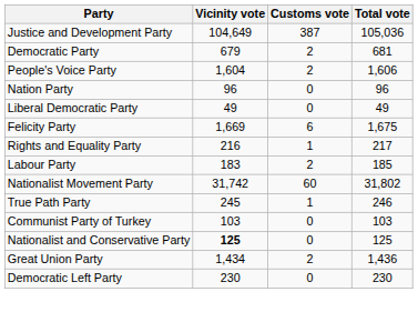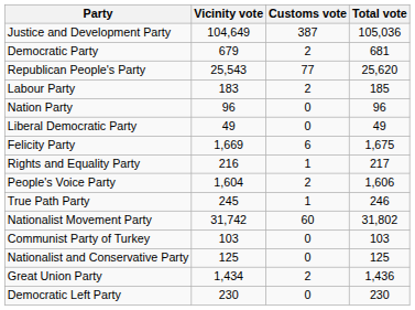+ row: Republican People's Party | 25,543 | 77 | 25,620
rows swapped: Labour Party <-> People's Voice Party
rows swapped: Nationalist Movement Party <-> True Path Party
Nationalist and Conservative Party | Vicinity vote: bold -> normal
